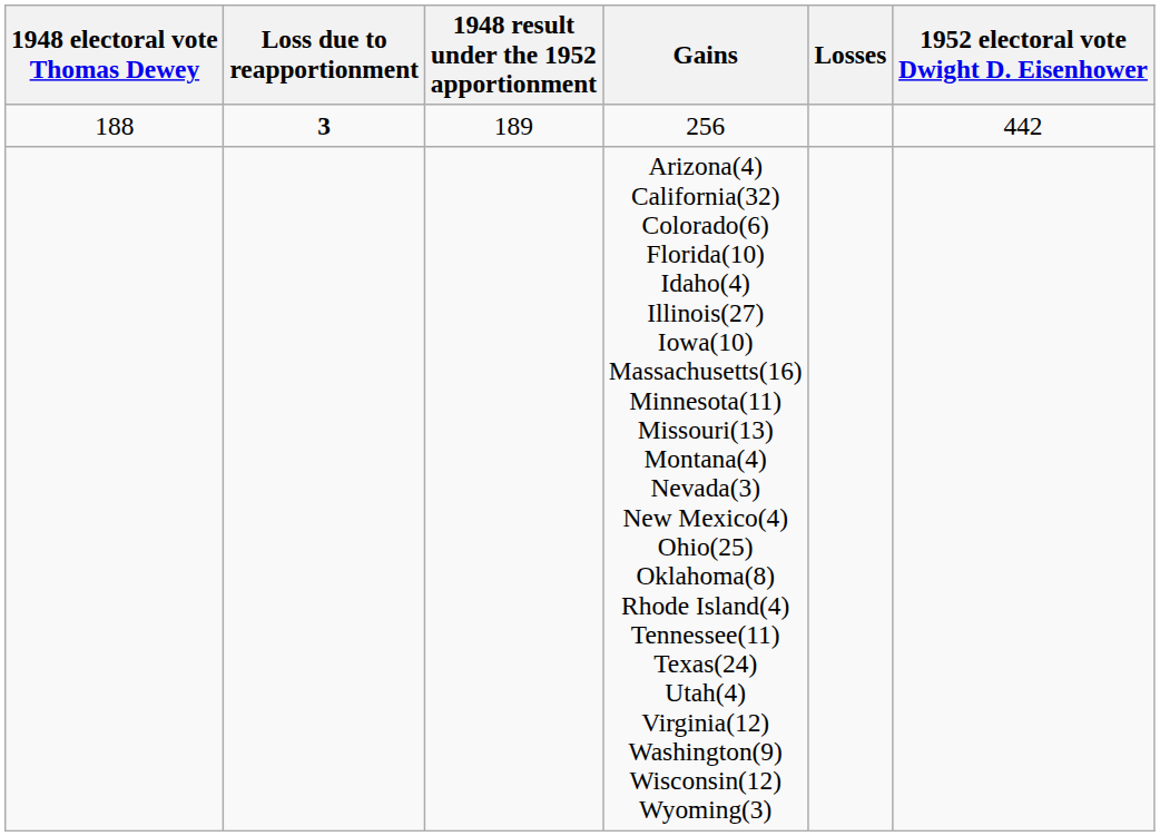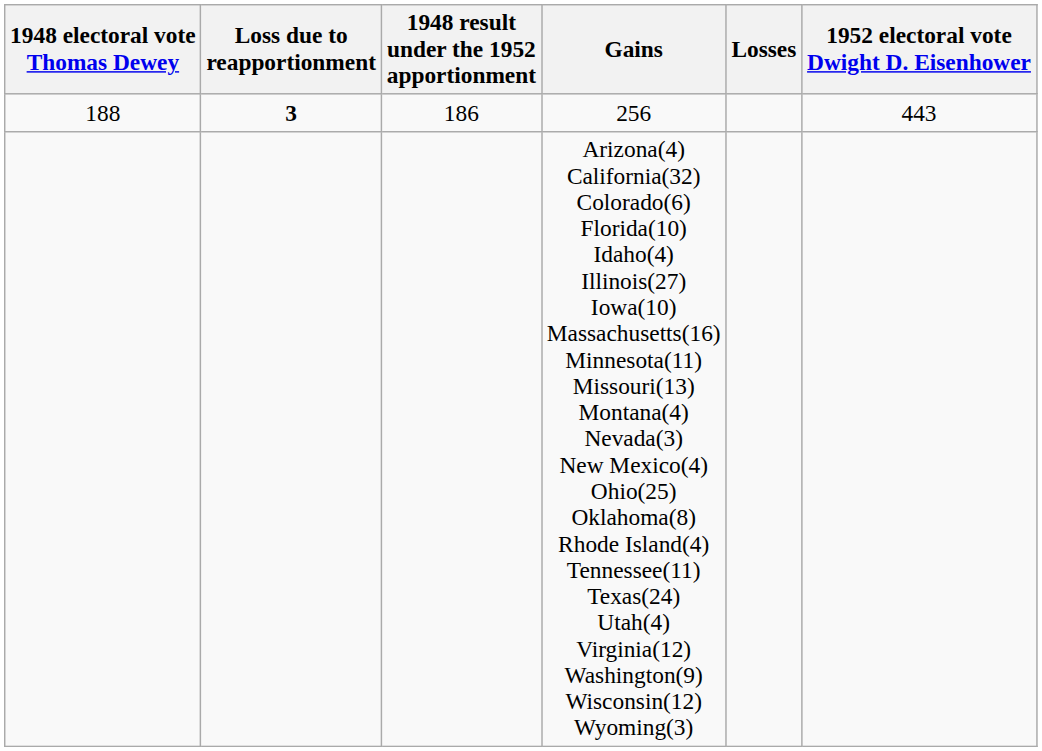256 | 1948 result under the 1952 apportionment: 189 -> 186
256 | 1952 electoral vote Dwight D. Eisenhower: 442 -> 443
